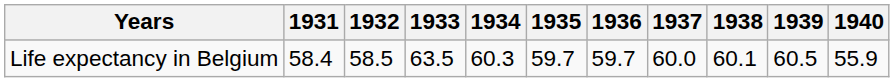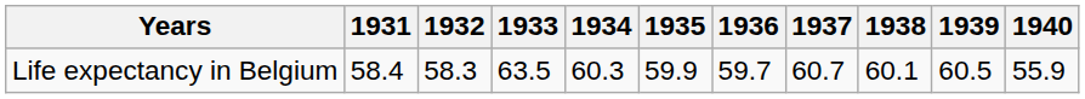Life expectancy in Belgium | 1932: 58.5 -> 58.3
Life expectancy in Belgium | 1935: 59.7 -> 59.9
Life expectancy in Belgium | 1937: 60.0 -> 60.7
